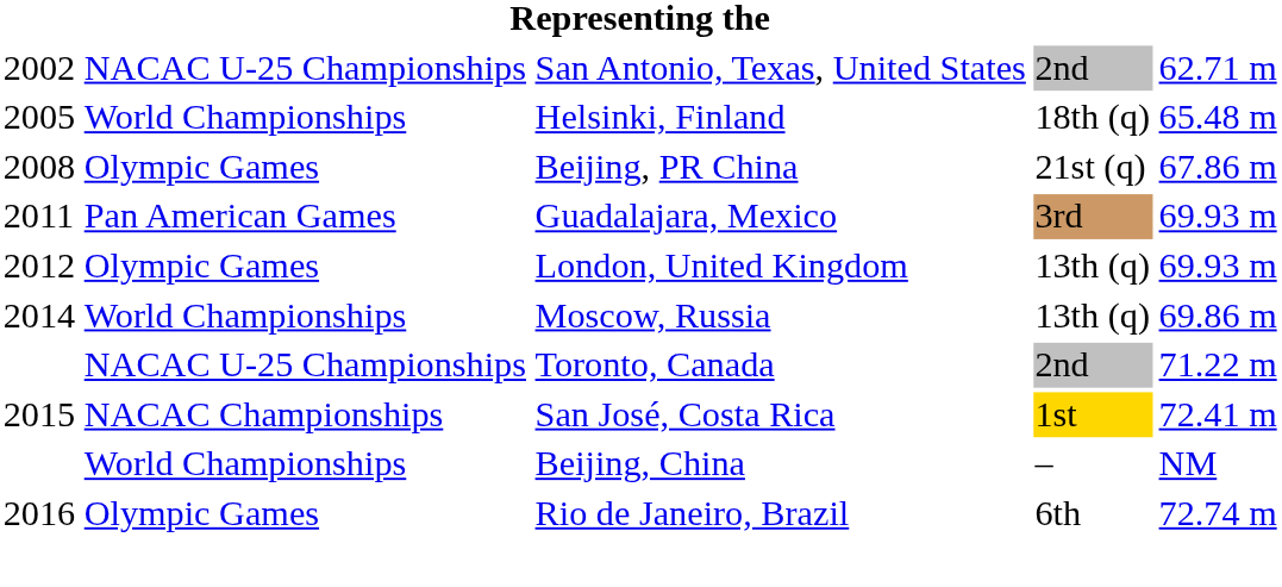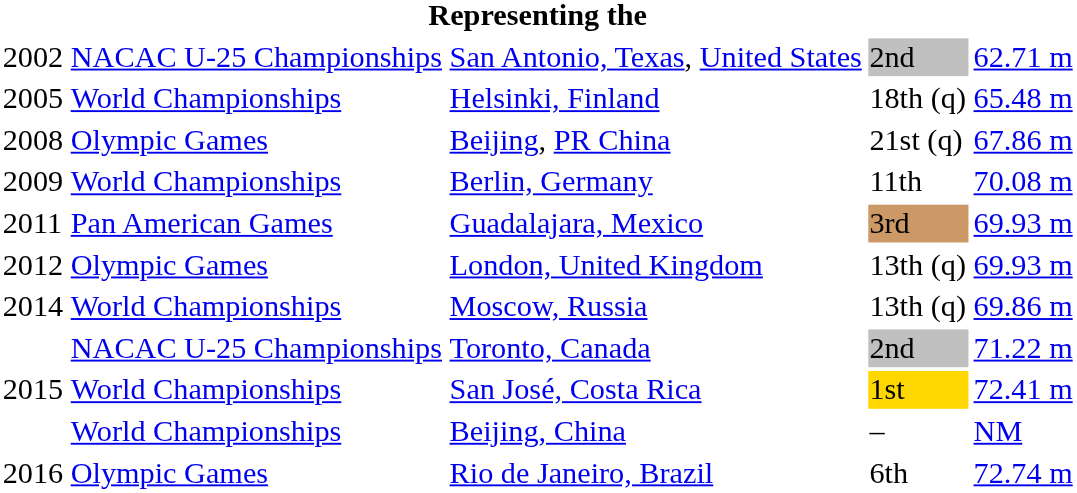+ row: 2009 | World Championships | Berlin, Germany | 11th | 70.08 m
San José, Costa Rica | column 2: NACAC Championships -> World Championships
